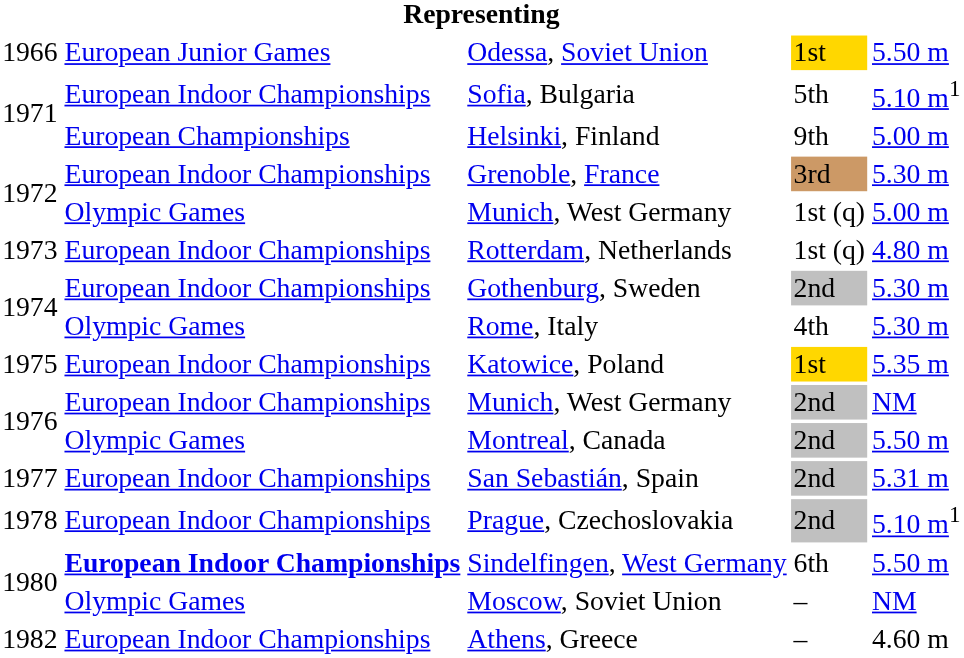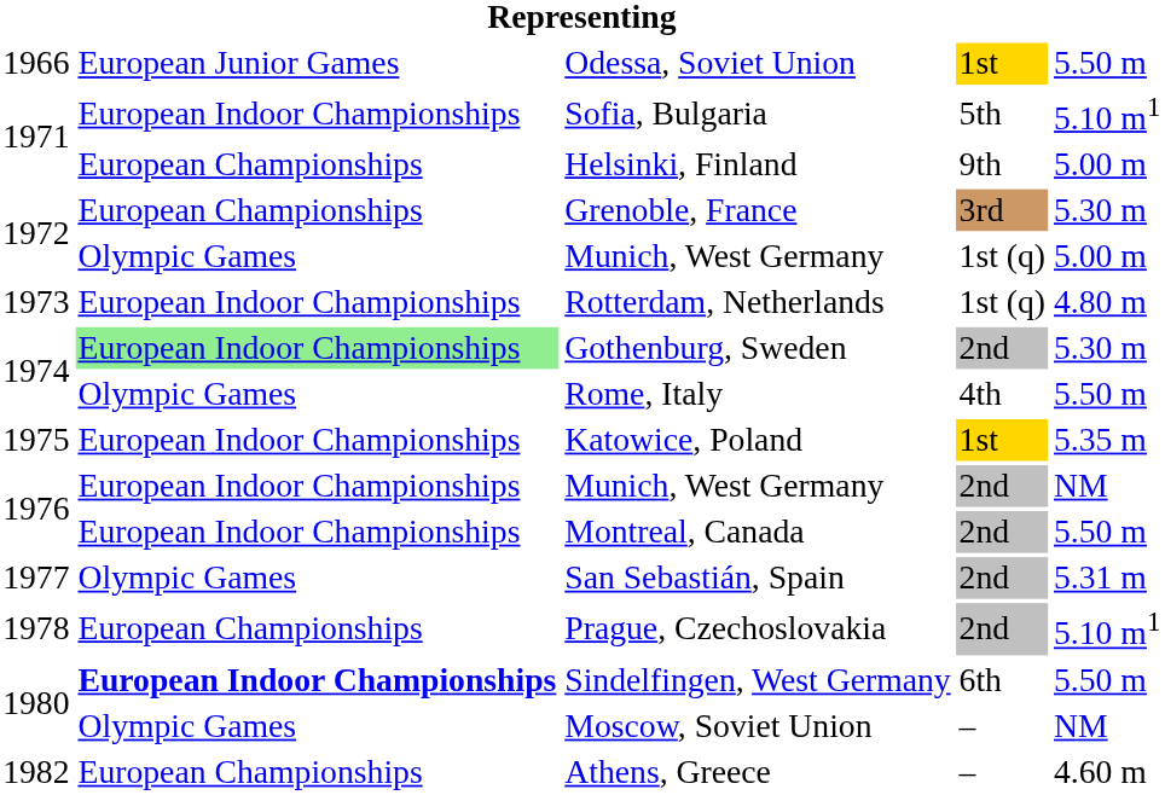Grenoble, France | column 2: European Indoor Championships -> European Championships
Gothenburg, Sweden | column 2: no background -> lightgreen background
Rome, Italy | column 5: 5.30 m -> 5.50 m
Montreal, Canada | column 2: Olympic Games -> European Indoor Championships
San Sebastián, Spain | column 2: European Indoor Championships -> Olympic Games
Prague, Czechoslovakia | column 2: European Indoor Championships -> European Championships
Athens, Greece | column 2: European Indoor Championships -> European Championships
